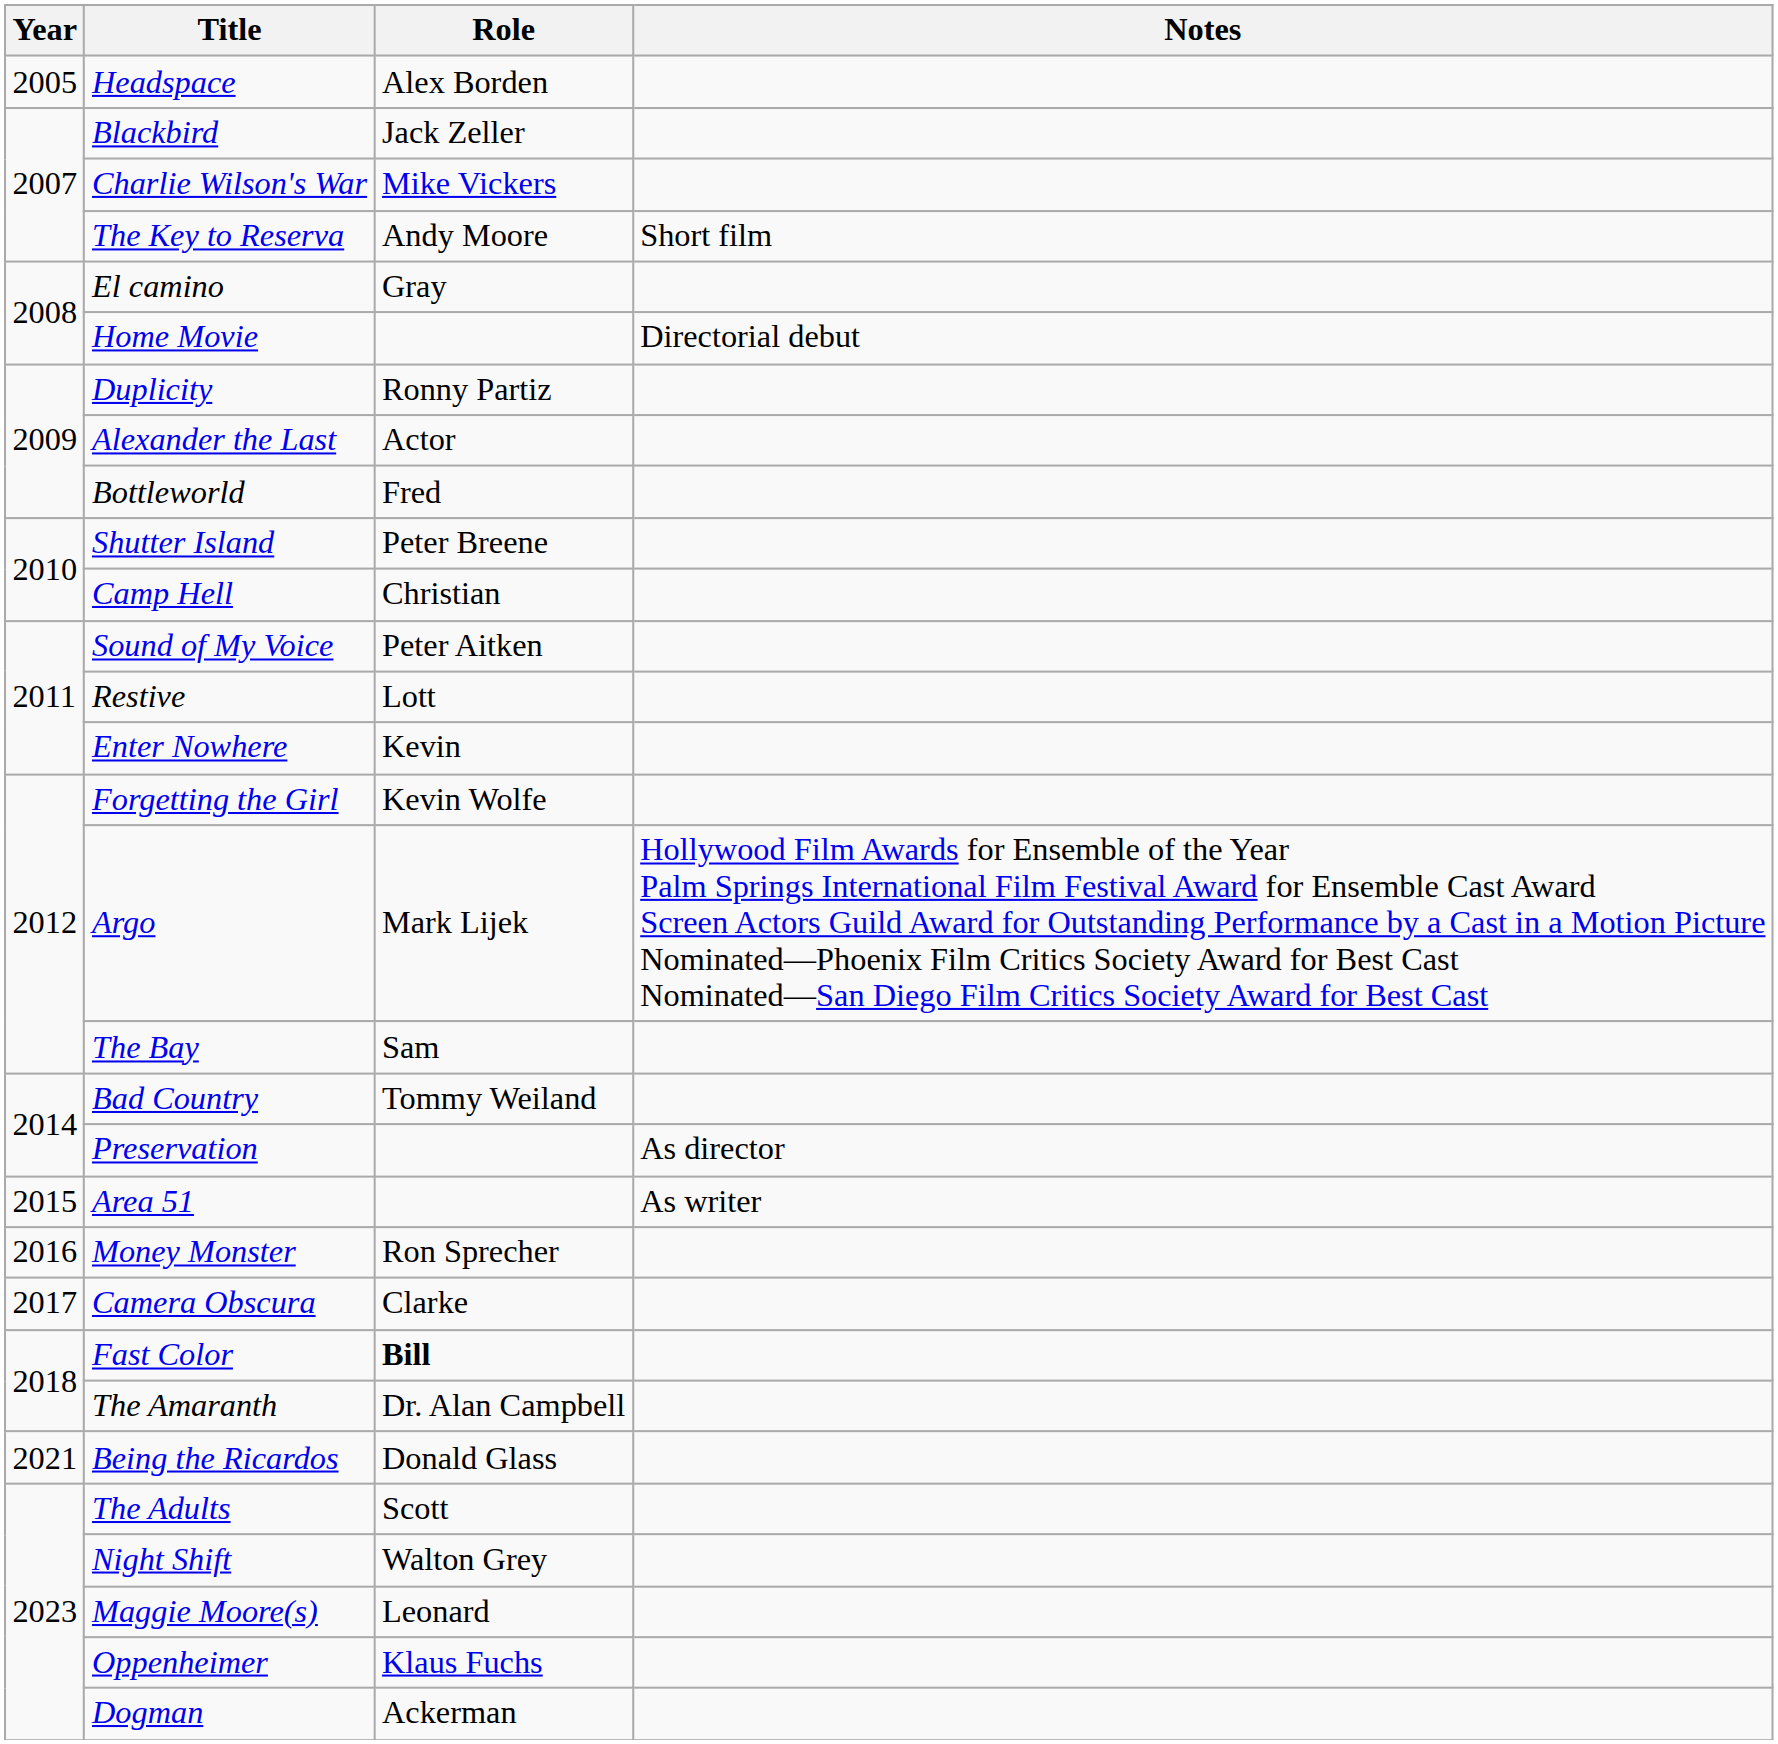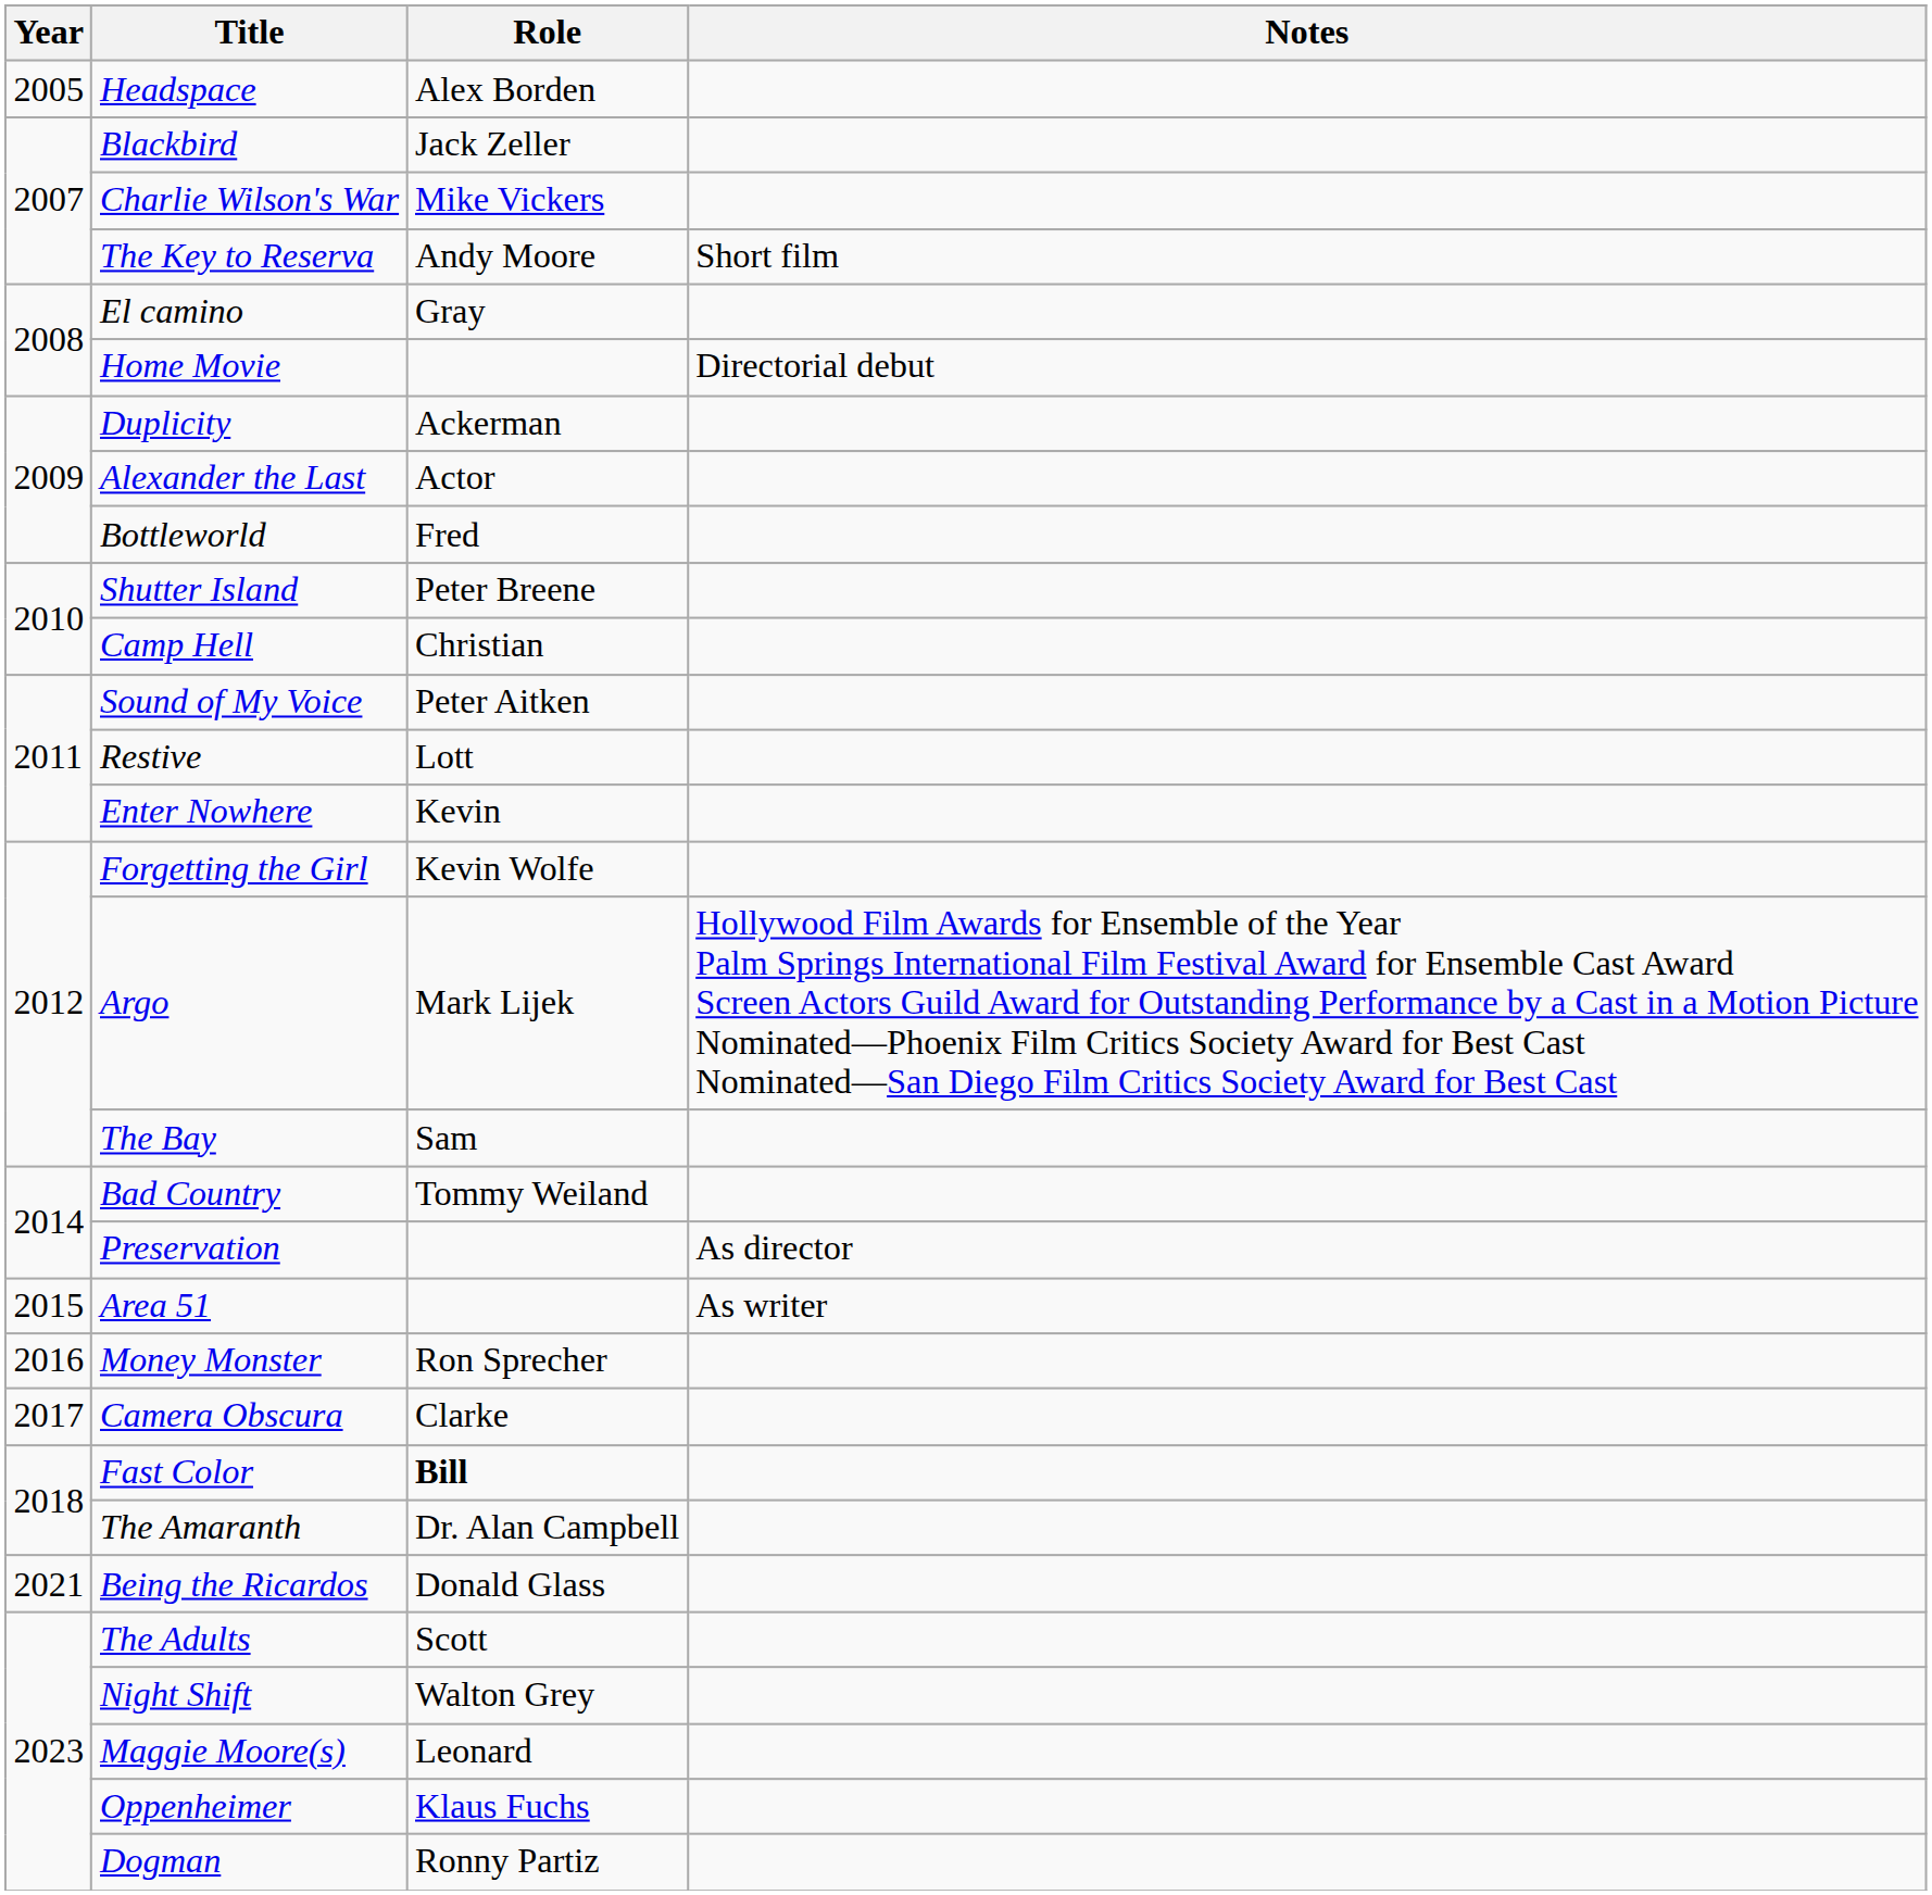Duplicity | Role: Ronny Partiz -> Ackerman
Dogman | Role: Ackerman -> Ronny Partiz
